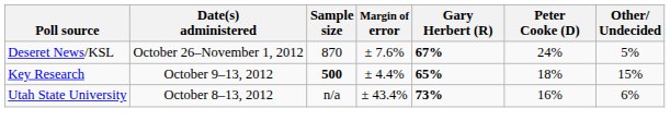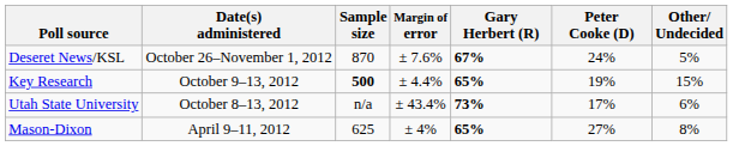Key Research | Peter Cooke (D): 18% -> 19%
Utah State University | Peter Cooke (D): 16% -> 17%
+ row: Mason-Dixon | April 9–11, 2012 | 625 | ± 4% | 65% | 27% | 8%
